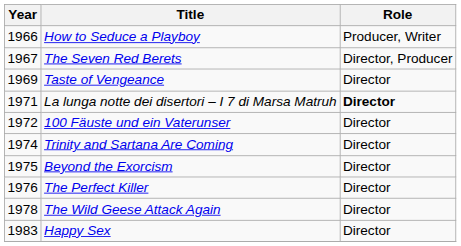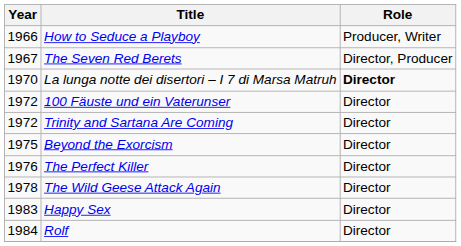- row: 1969 | Taste of Vengeance | Director
La lunga notte dei disertori – I 7 di Marsa Matruh | Year: 1971 -> 1970
Trinity and Sartana Are Coming | Year: 1974 -> 1972
+ row: 1984 | Rolf | Director
